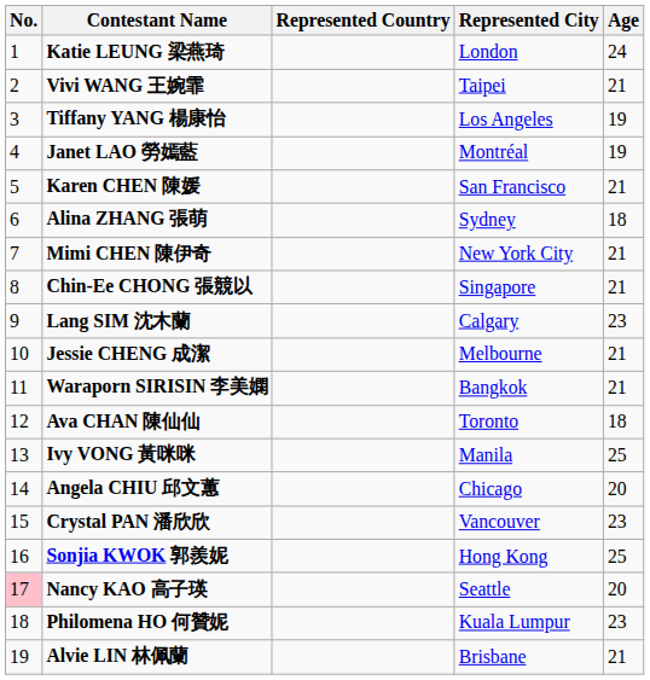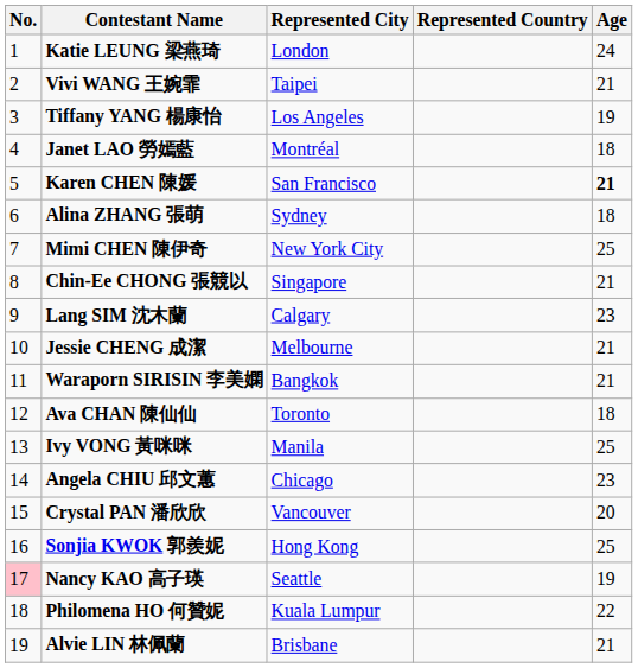columns swapped: Represented City <-> Represented Country
Janet LAO 勞嫣藍 | Age: 19 -> 18
Karen CHEN 陳媛 | Age: normal -> bold
Mimi CHEN 陳伊奇 | Age: 21 -> 25
Angela CHIU 邱文蕙 | Age: 20 -> 23
Crystal PAN 潘欣欣 | Age: 23 -> 20
Nancy KAO 高子瑛 | Age: 20 -> 19
Philomena HO 何贊妮 | Age: 23 -> 22
